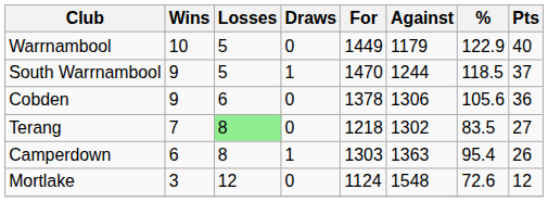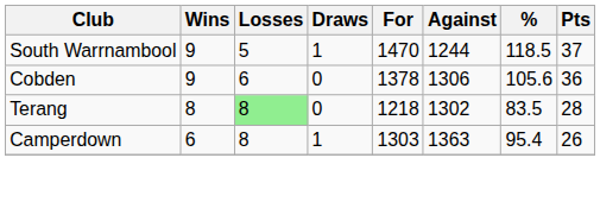- row: Warrnambool | 10 | 5 | 0 | 1449 | 1179 | 122.9 | 40
Terang | Wins: 7 -> 8
Terang | Pts: 27 -> 28
- row: Mortlake | 3 | 12 | 0 | 1124 | 1548 | 72.6 | 12
